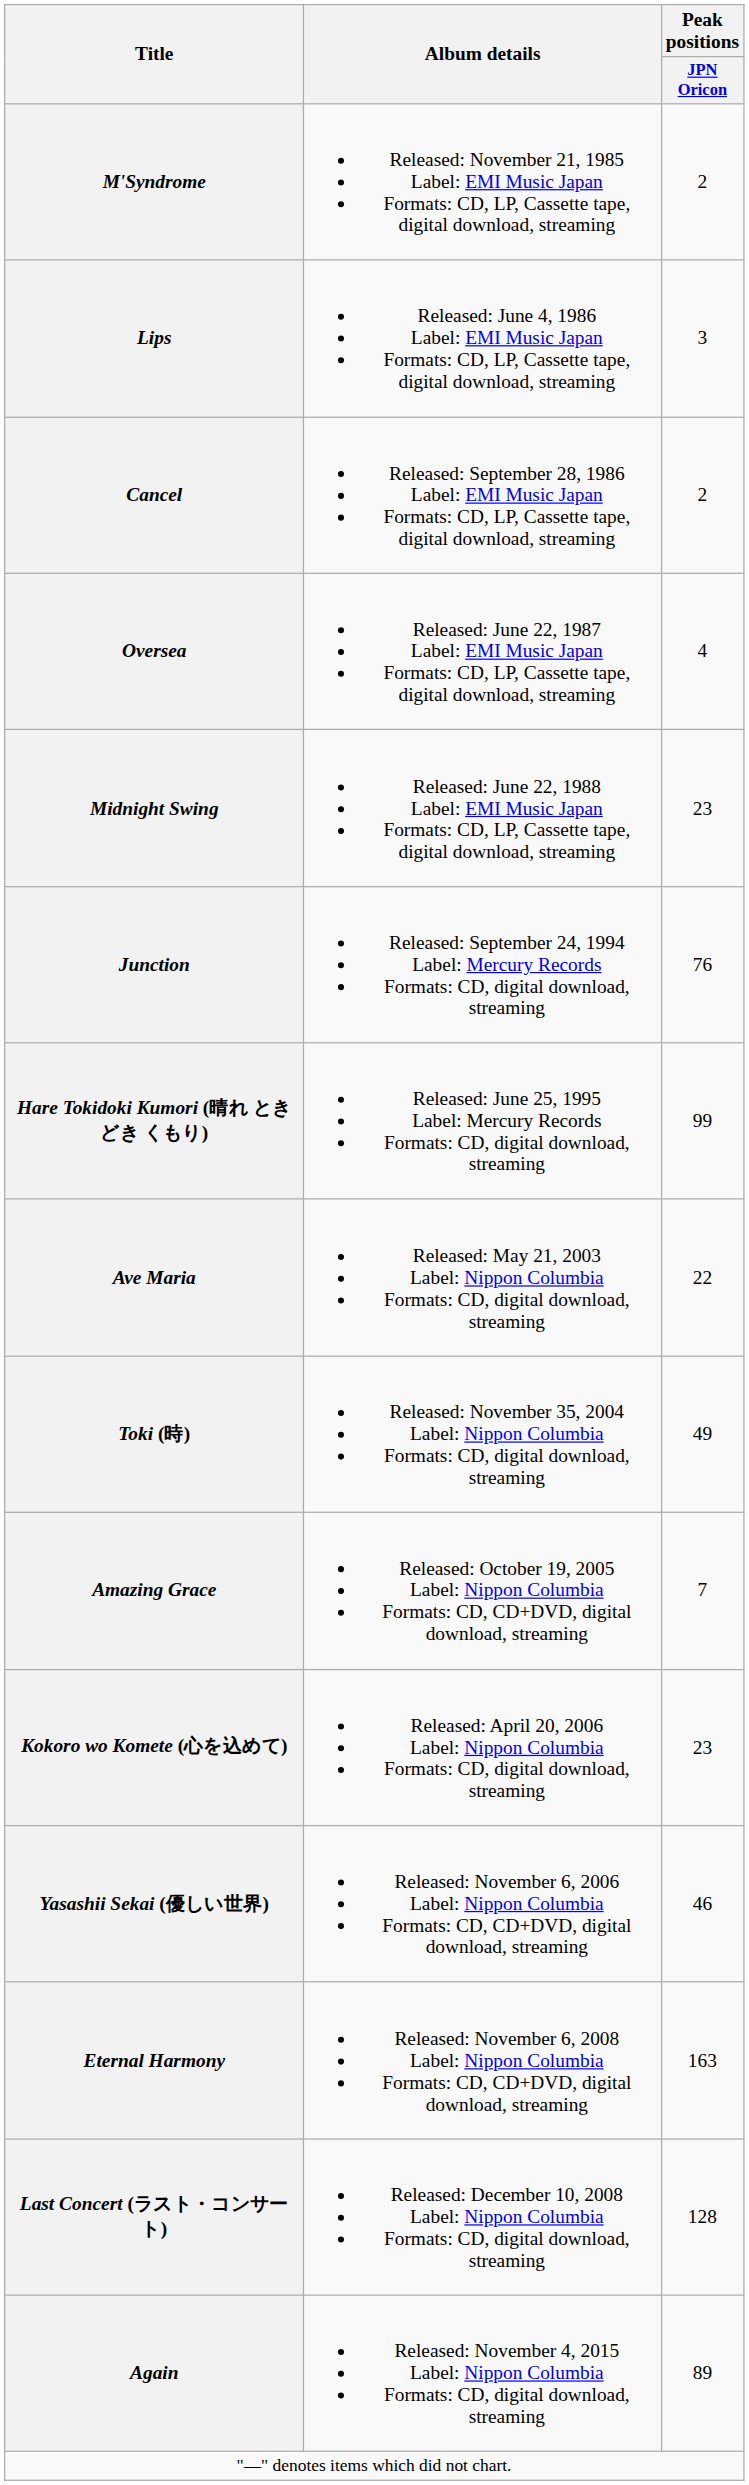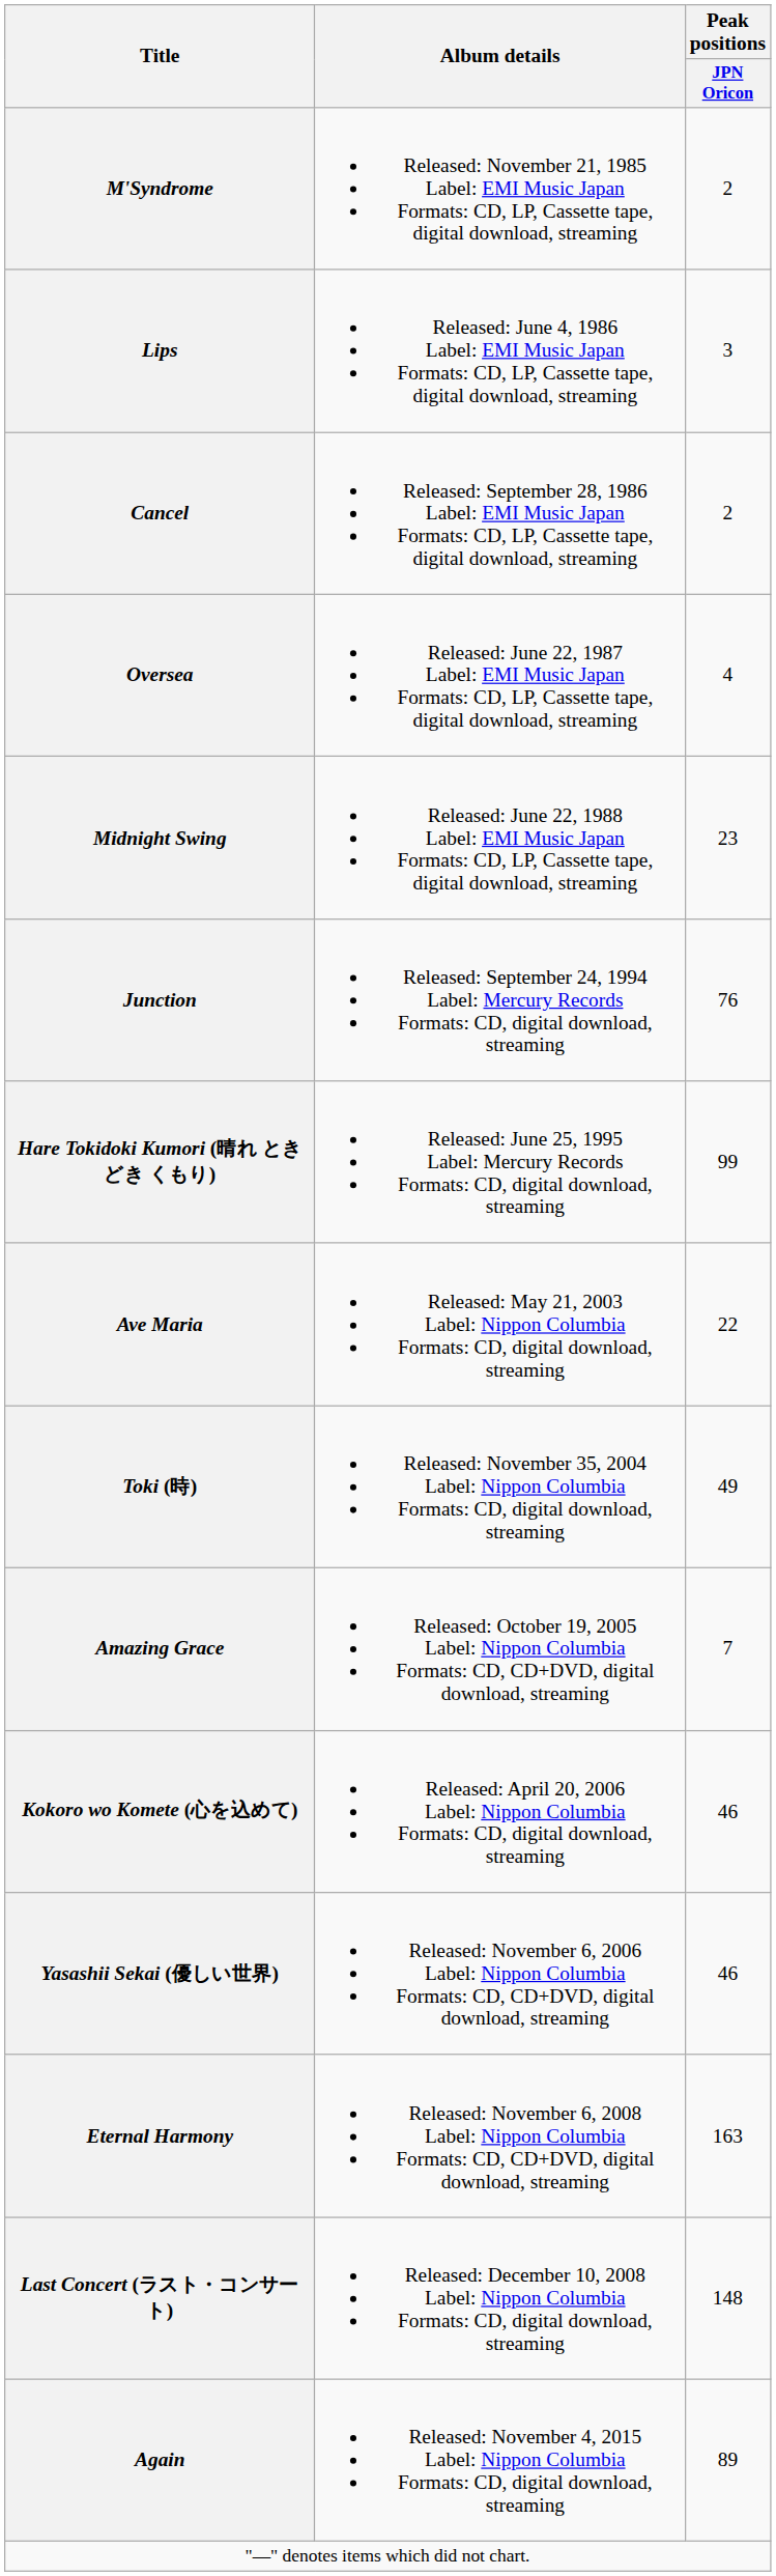Kokoro wo Komete (心を込めて) | Peak positions / JPN Oricon: 23 -> 46
Last Concert (ラスト・コンサート) | Peak positions / JPN Oricon: 128 -> 148
